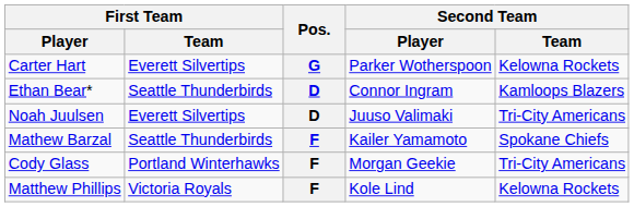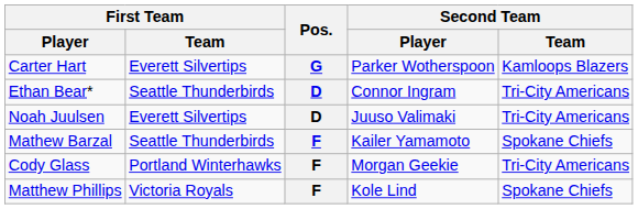Carter Hart | Second Team / Team: Kelowna Rockets -> Kamloops Blazers
Ethan Bear* | Second Team / Team: Kamloops Blazers -> Tri-City Americans
Matthew Phillips | Second Team / Team: Kelowna Rockets -> Spokane Chiefs
